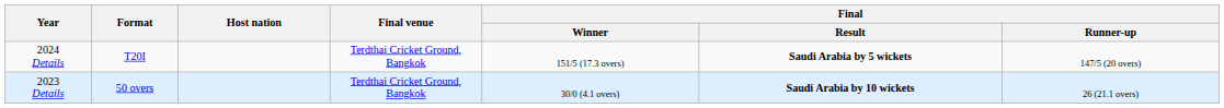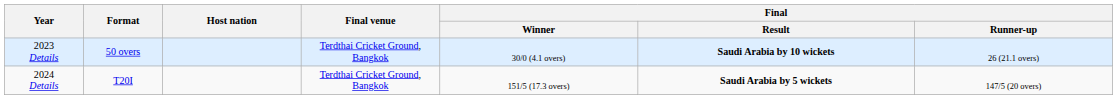rows swapped: 2023 Details <-> 2024 Details
